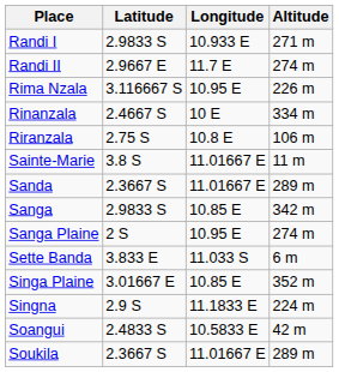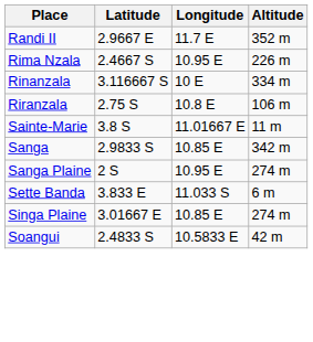- row: Randi I | 2.9833 S | 10.933 E | 271 m
Randi II | Altitude: 274 m -> 352 m
Rima Nzala | Latitude: 3.116667 S -> 2.4667 S
Rinanzala | Latitude: 2.4667 S -> 3.116667 S
- row: Sanda | 2.3667 S | 11.01667 E | 289 m
Singa Plaine | Altitude: 352 m -> 274 m
- row: Singna | 2.9 S | 11.1833 E | 224 m
- row: Soukila | 2.3667 S | 11.01667 E | 289 m
